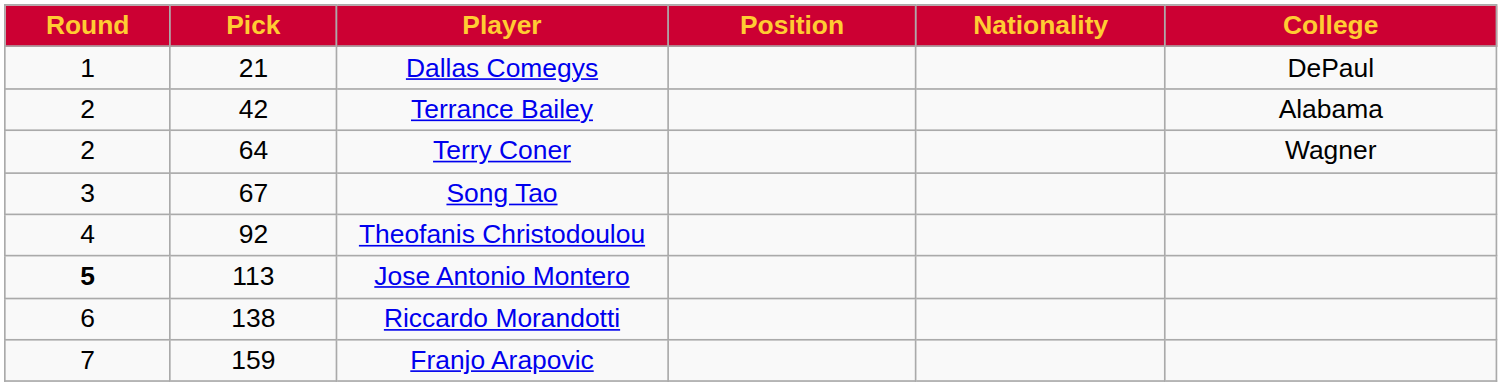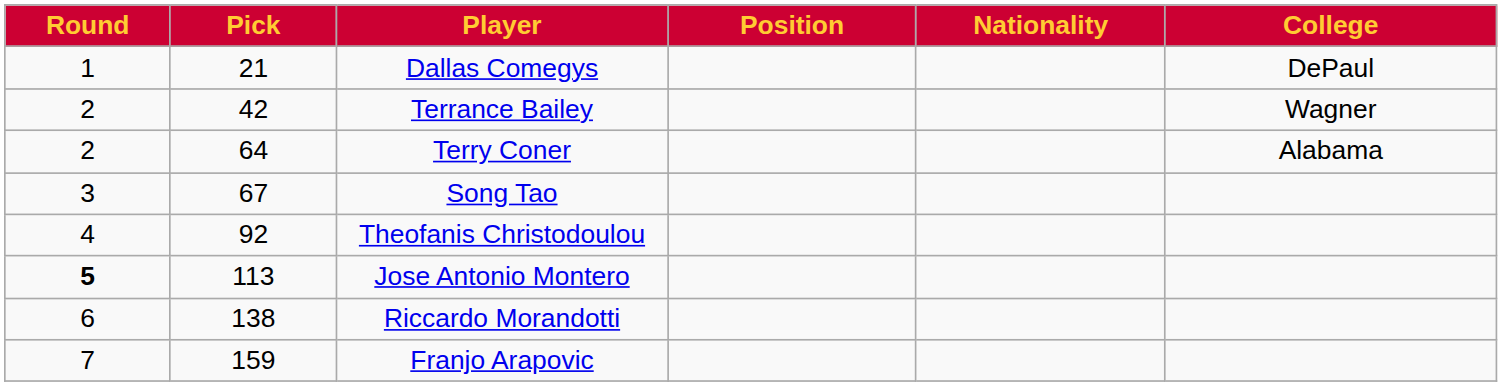Terrance Bailey | College: Alabama -> Wagner
Terry Coner | College: Wagner -> Alabama
